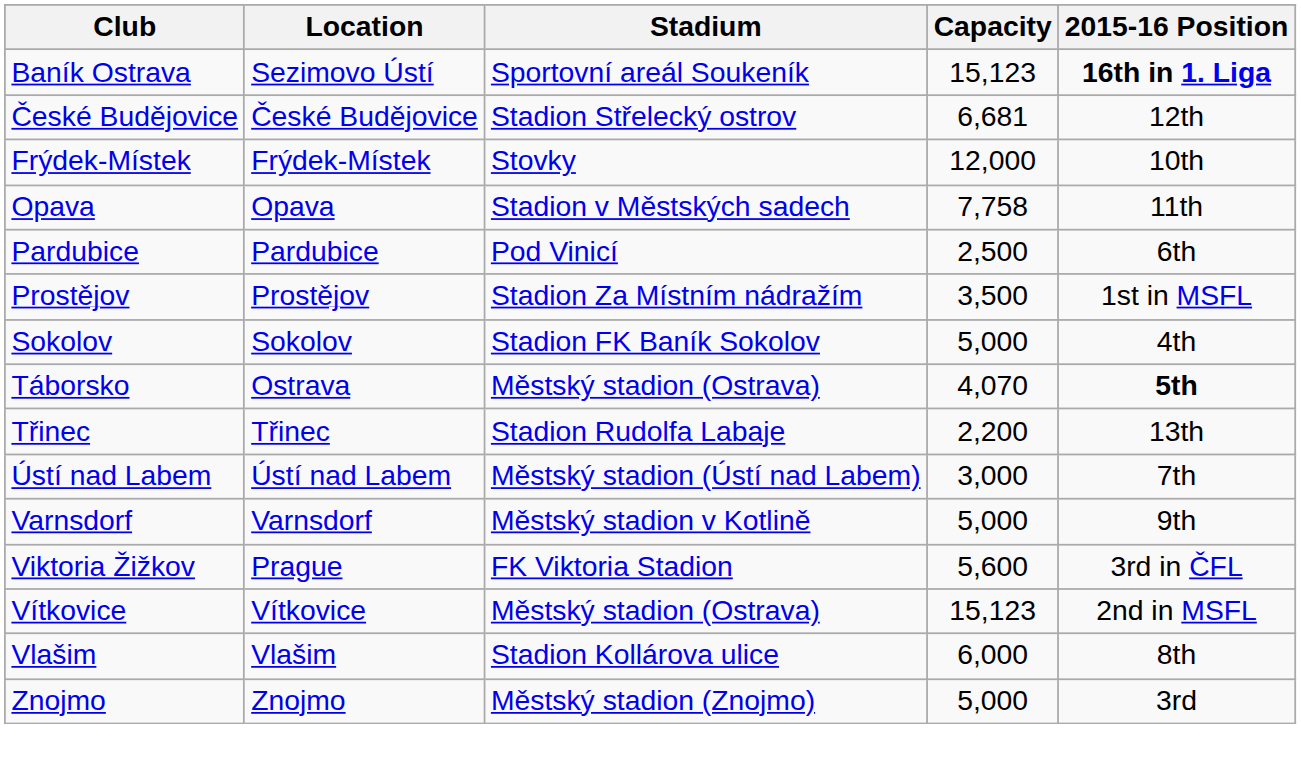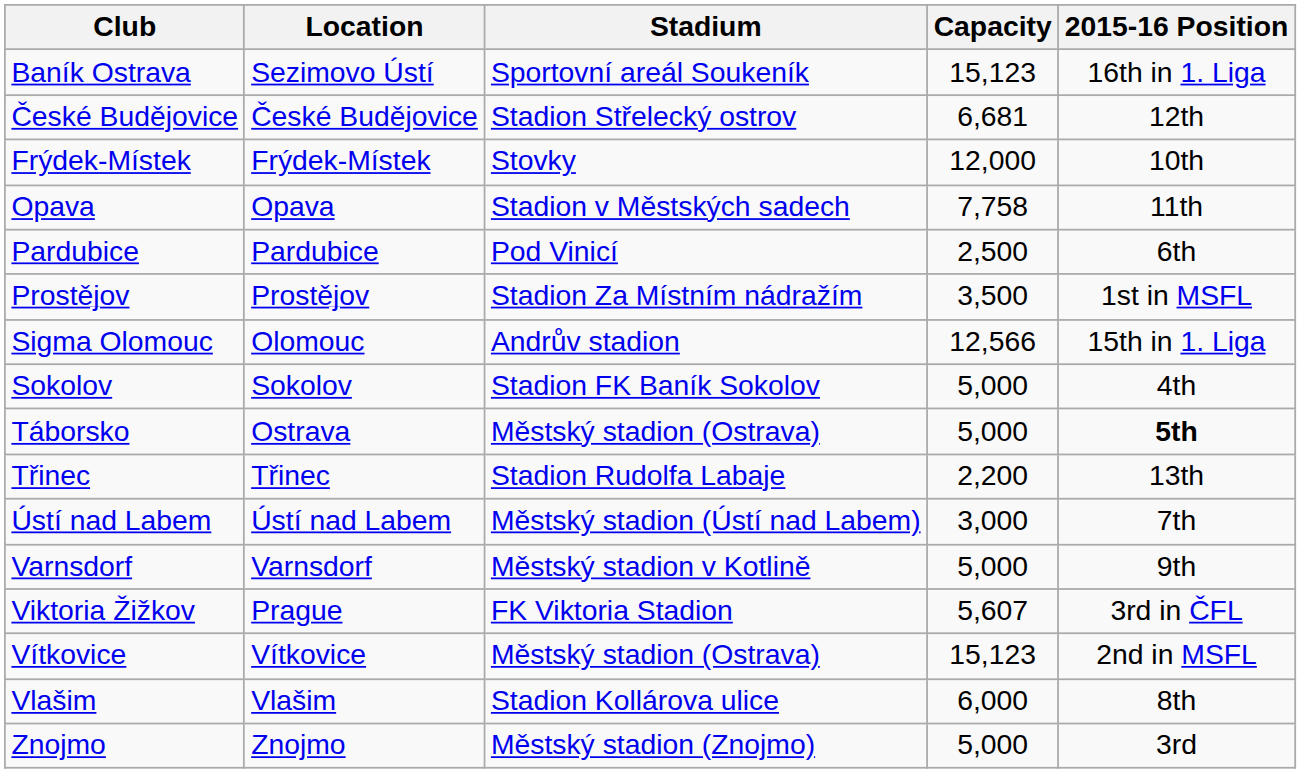Baník Ostrava | 2015-16 Position: bold -> normal
+ row: Sigma Olomouc | Olomouc | Andrův stadion | 12,566 | 15th in 1. Liga
Táborsko | Capacity: 4,070 -> 5,000
Viktoria Žižkov | Capacity: 5,600 -> 5,607
